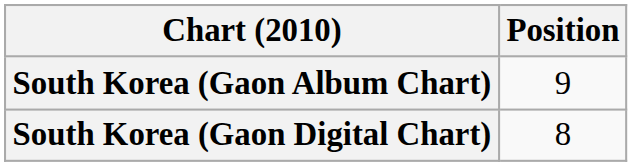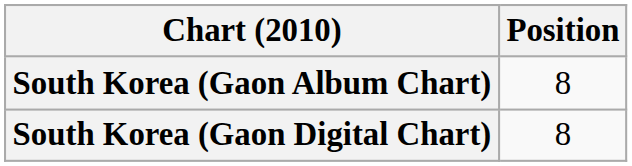South Korea (Gaon Album Chart) | Position: 9 -> 8
